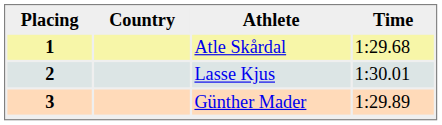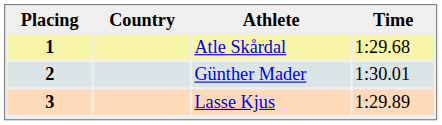2 | Athlete: Lasse Kjus -> Günther Mader
3 | Athlete: Günther Mader -> Lasse Kjus
